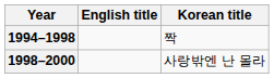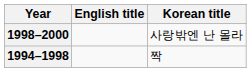rows swapped: 1994–1998 <-> 1998–2000
